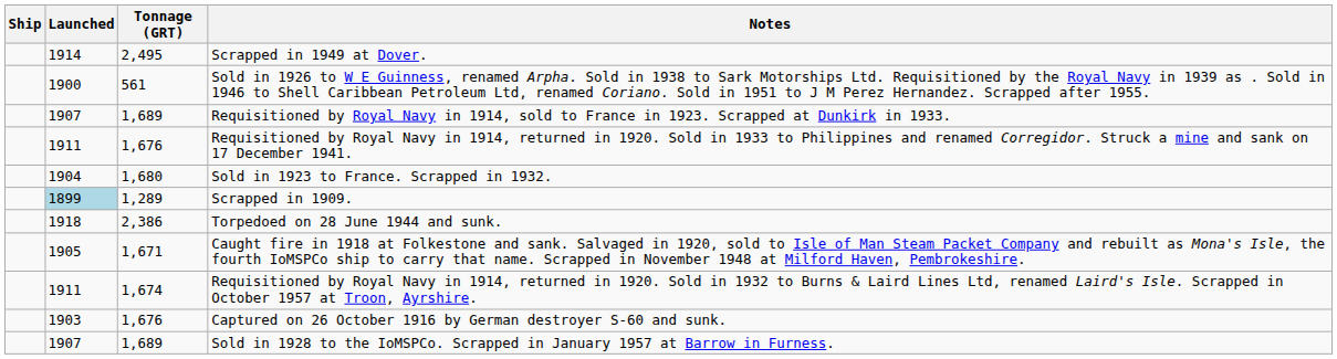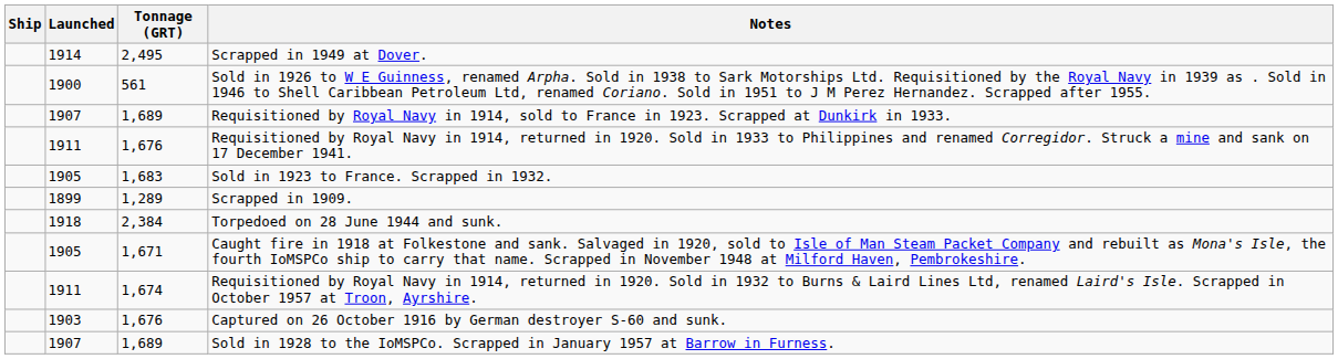Sold in 1923 to France. Scrapped in 1932. | Launched: 1904 -> 1905
Sold in 1923 to France. Scrapped in 1932. | Tonnage (GRT): 1,680 -> 1,683
Scrapped in 1909. | Launched: lightblue background -> no background
Torpedoed on 28 June 1944 and sunk. | Tonnage (GRT): 2,386 -> 2,384
